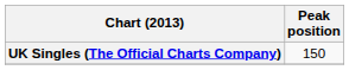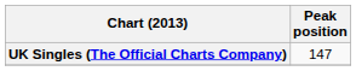UK Singles (The Official Charts Company) | Peak position: 150 -> 147
